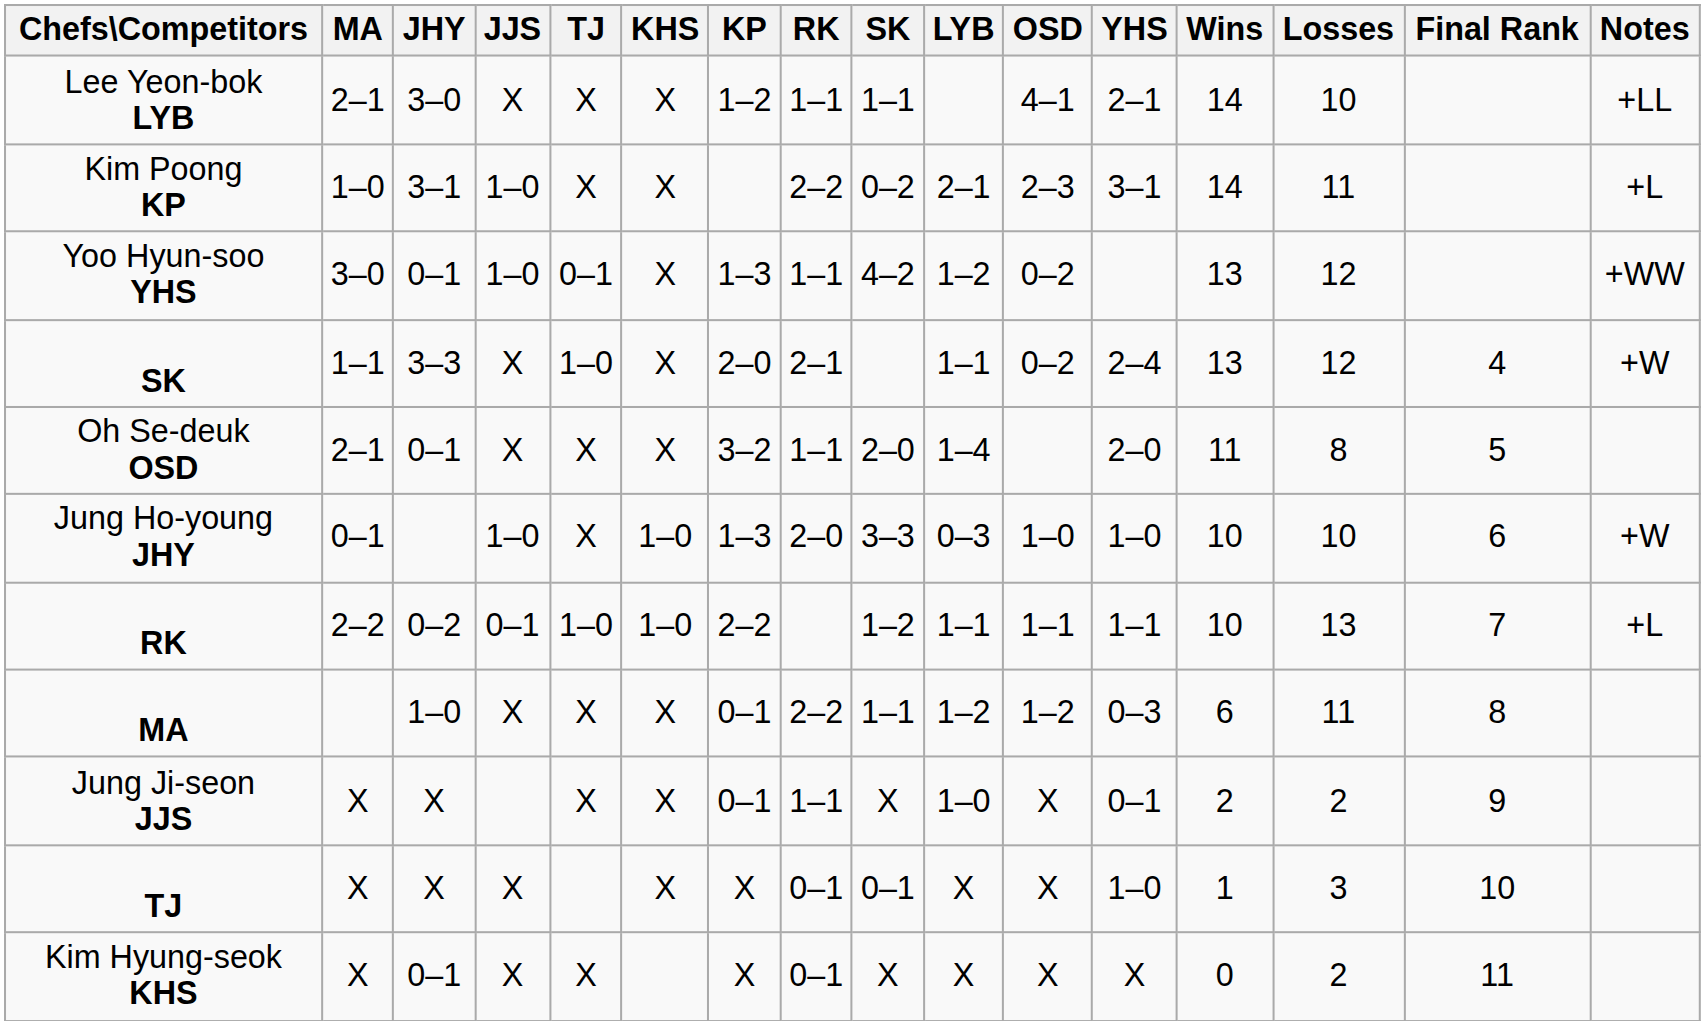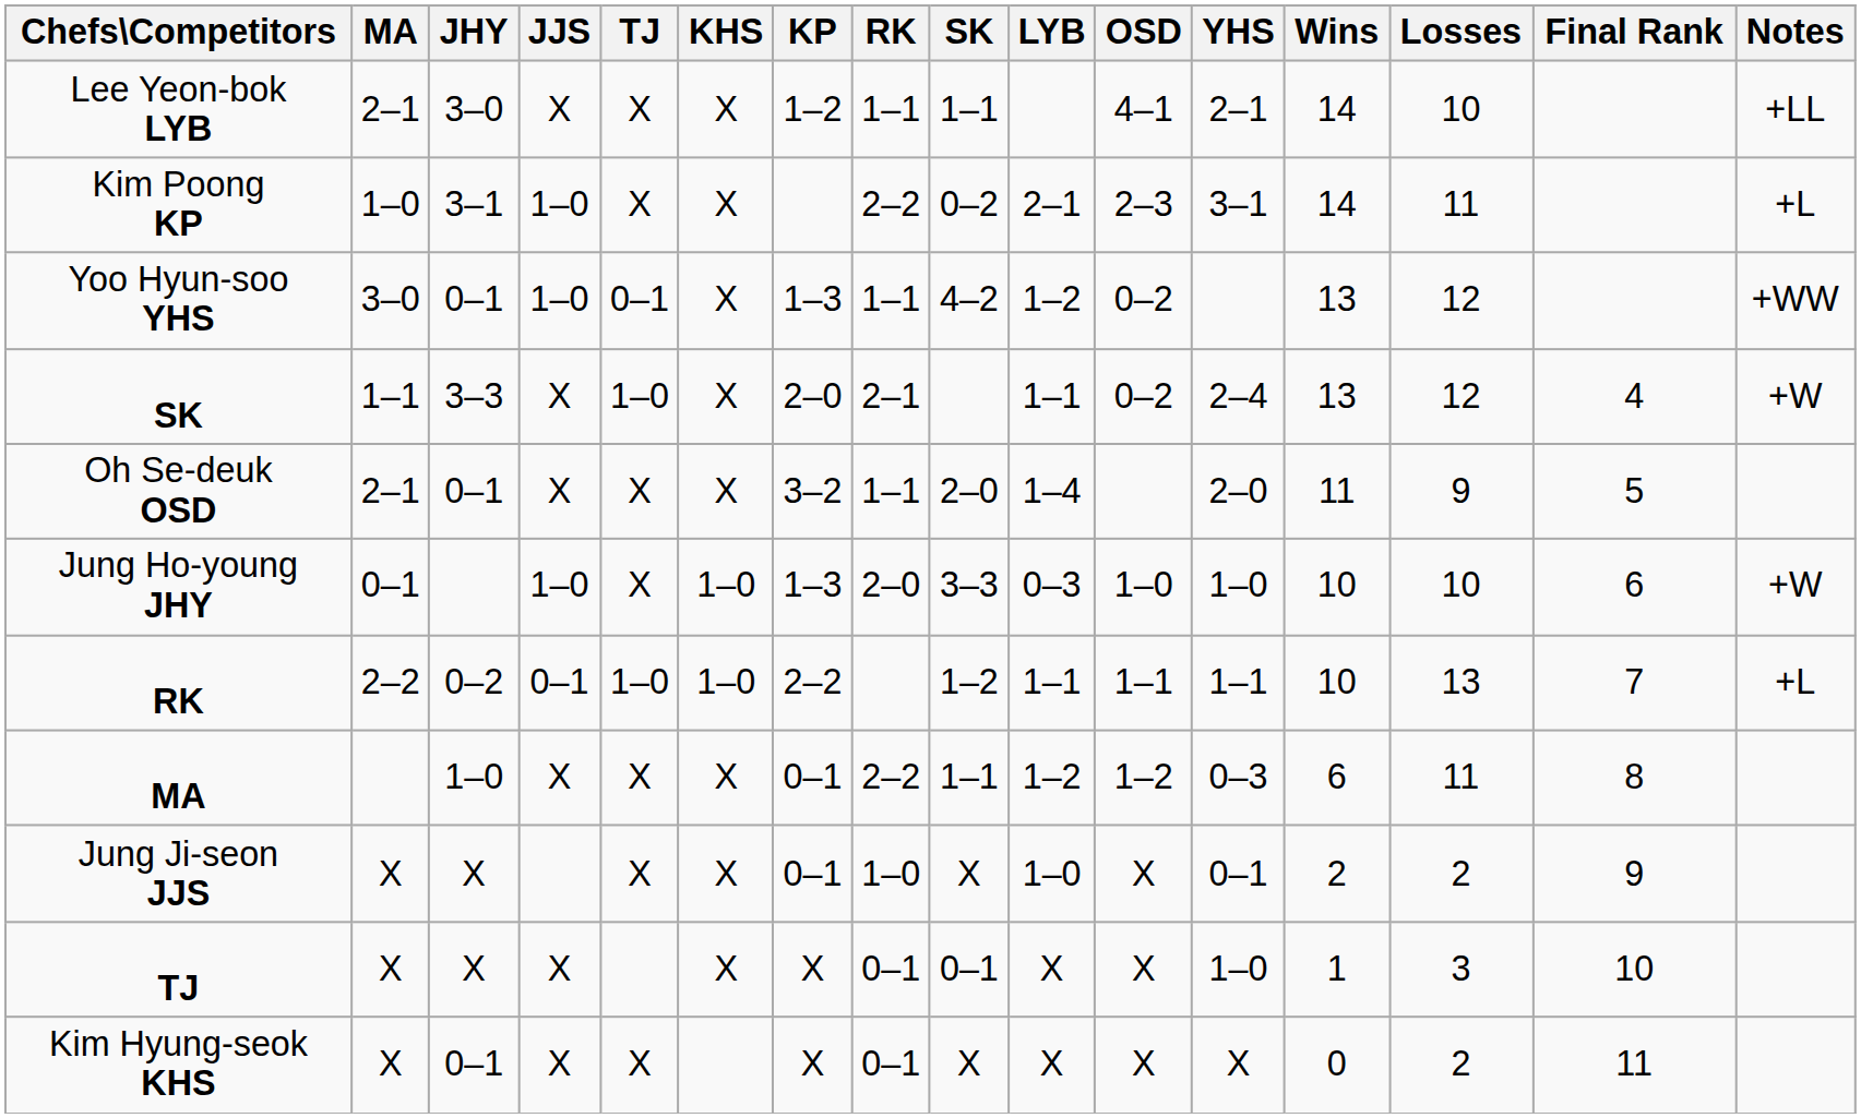Oh Se-deuk OSD | Losses: 8 -> 9
Jung Ji-seon JJS | RK: 1–1 -> 1–0
